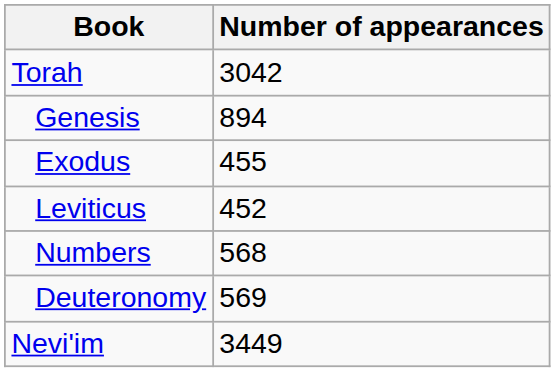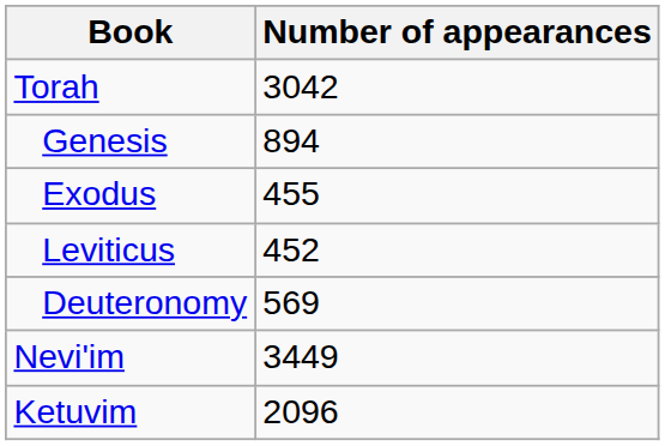- row: Numbers | 568
+ row: Ketuvim | 2096
